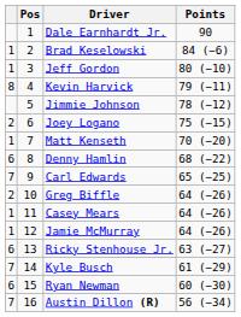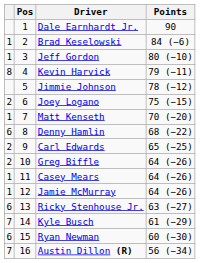Carl Edwards | column 1: 7 -> 2
